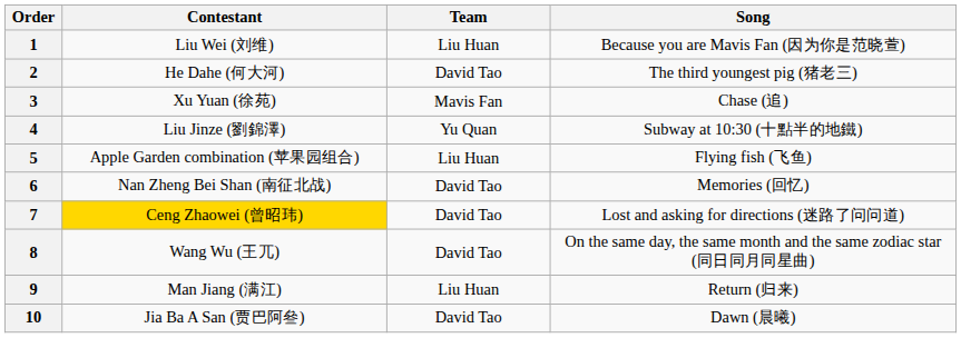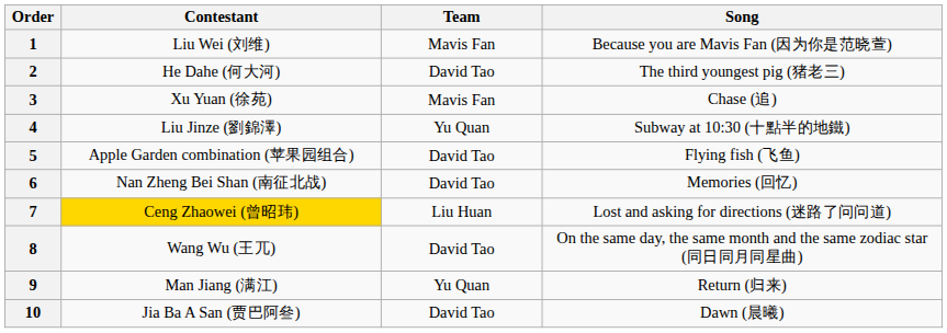1 | Team: Liu Huan -> Mavis Fan
5 | Team: Liu Huan -> David Tao
7 | Team: David Tao -> Liu Huan
9 | Team: Liu Huan -> Yu Quan
